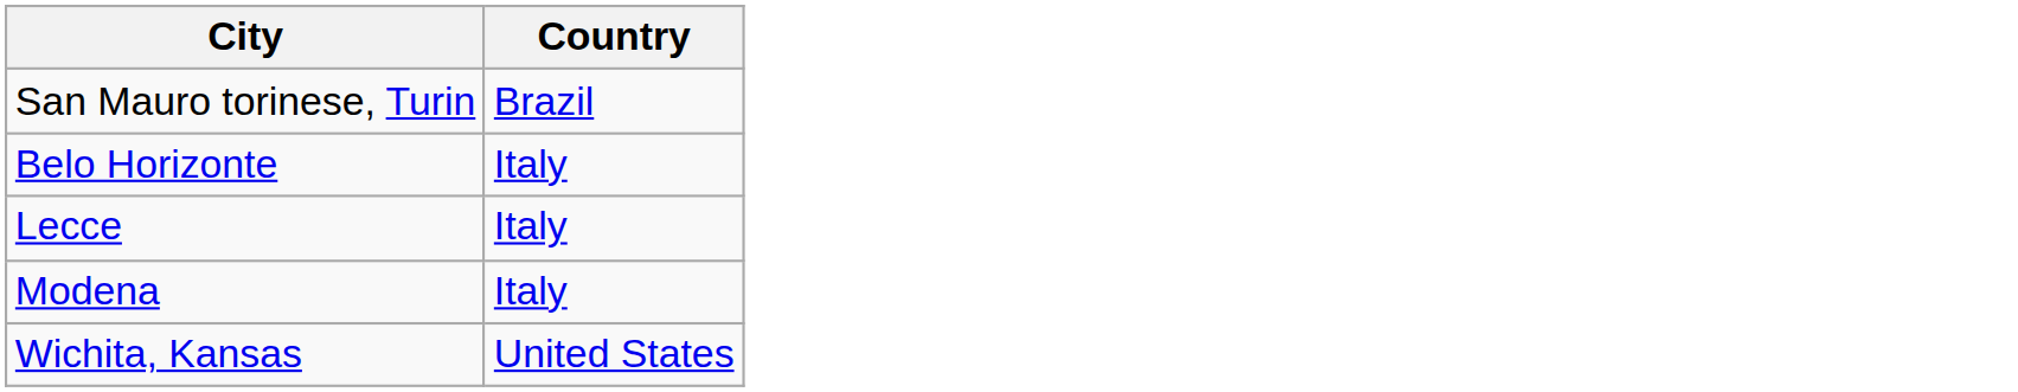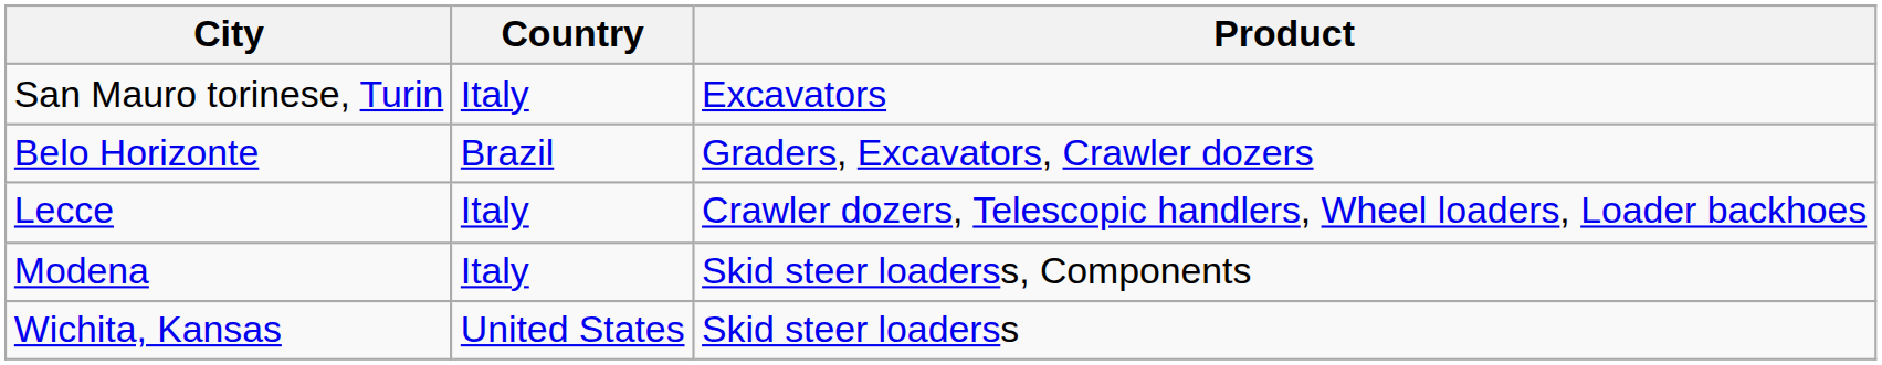+ column: Product | Excavators | Graders, Excavators, Crawler dozers | Crawler dozers, Telescopic handlers, Wheel loaders, Loader backhoes | Skid steer loaderss, Components | Skid steer loaderss
San Mauro torinese, Turin | Country: Brazil -> Italy
Belo Horizonte | Country: Italy -> Brazil
